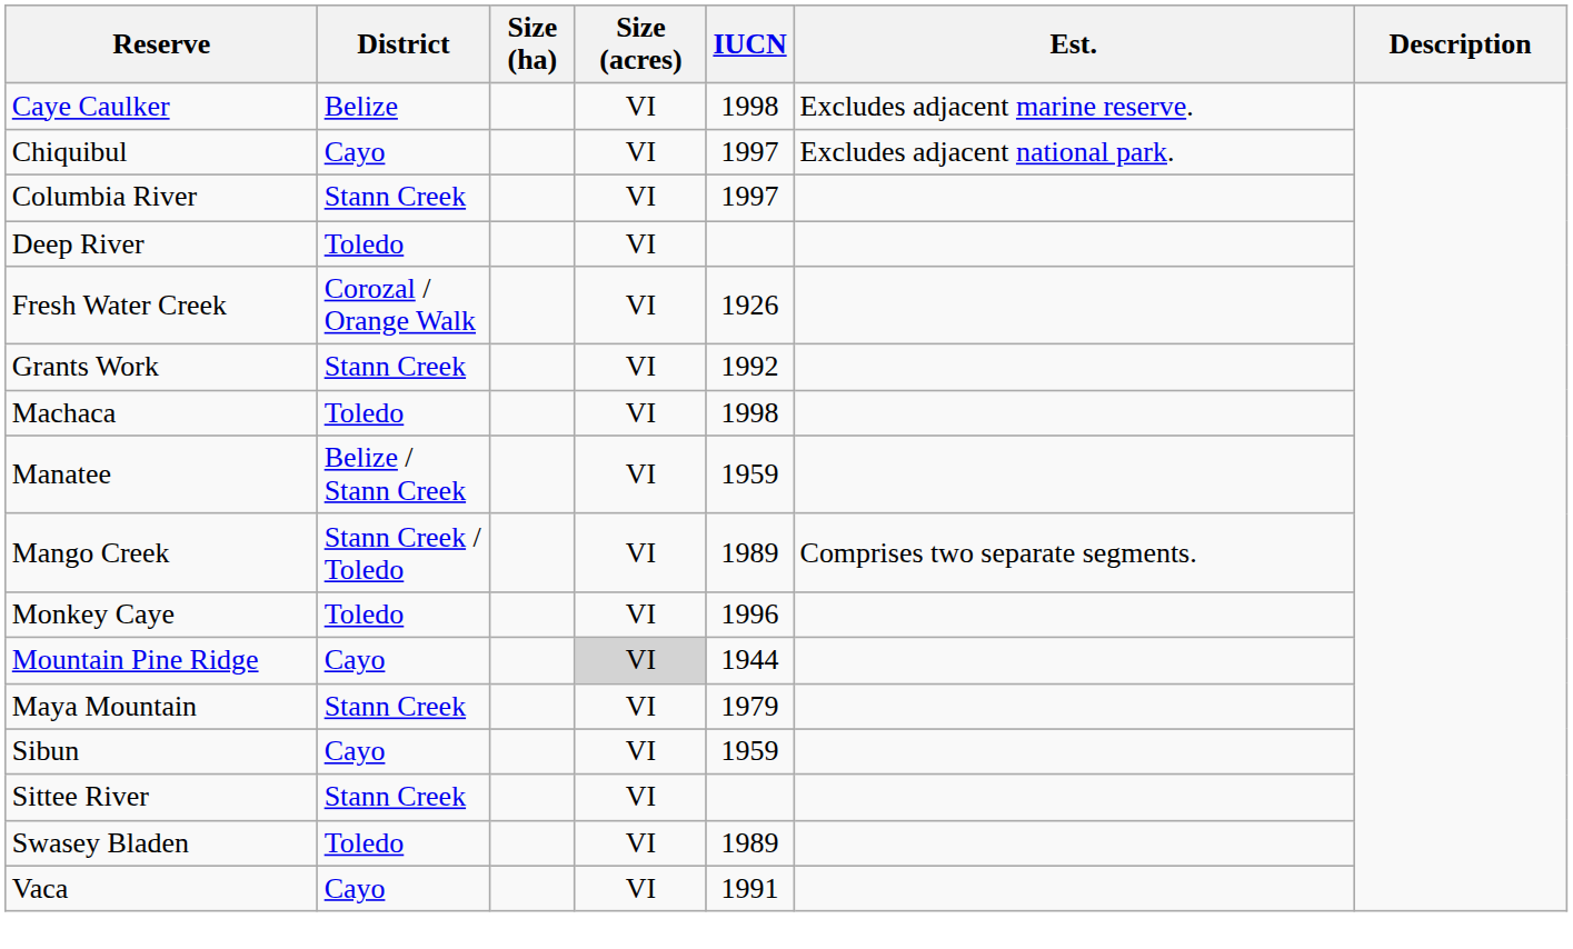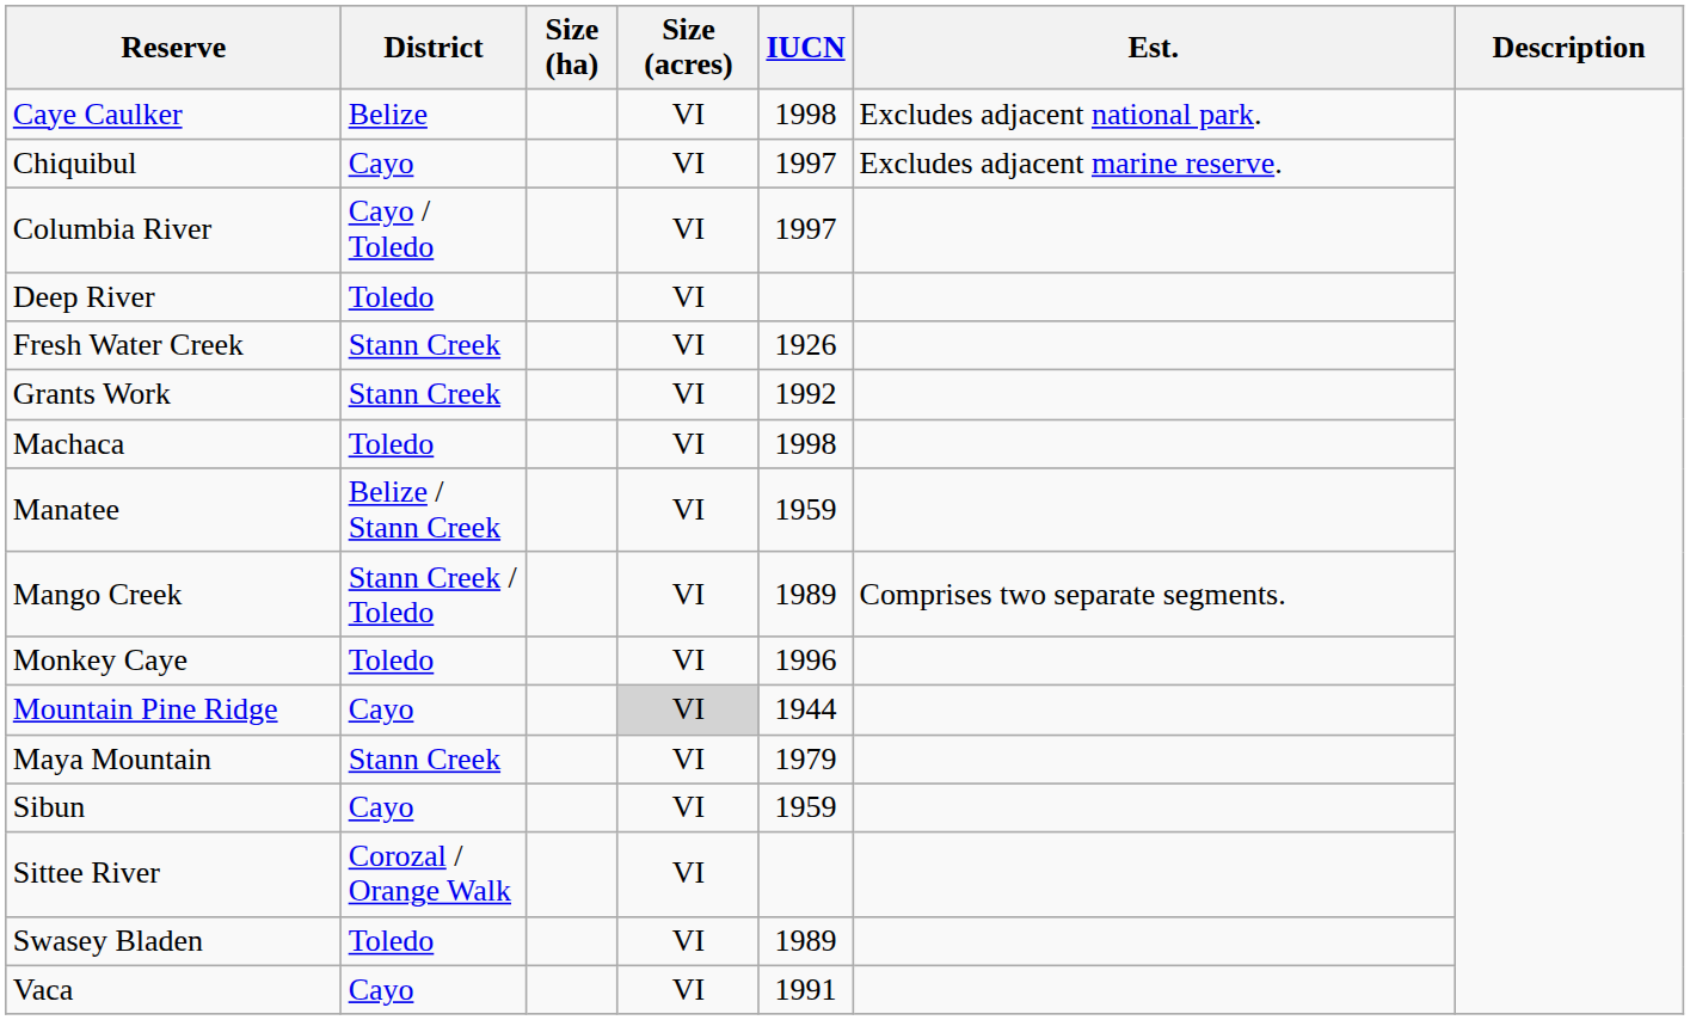Caye Caulker | Est.: Excludes adjacent marine reserve. -> Excludes adjacent national park.
Chiquibul | Est.: Excludes adjacent national park. -> Excludes adjacent marine reserve.
Columbia River | District: Stann Creek -> Cayo / Toledo
Fresh Water Creek | District: Corozal / Orange Walk -> Stann Creek
Sittee River | District: Stann Creek -> Corozal / Orange Walk
